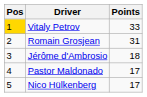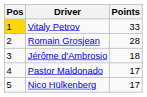Romain Grosjean | Points: 31 -> 28
